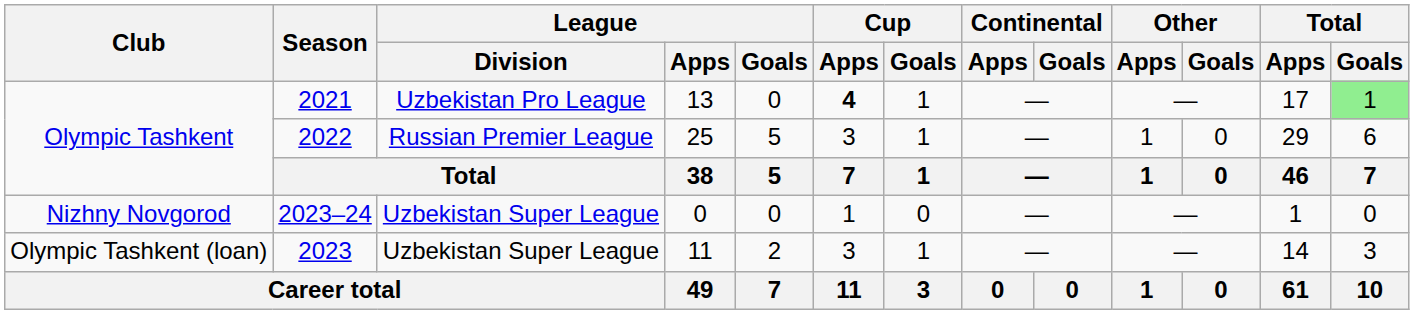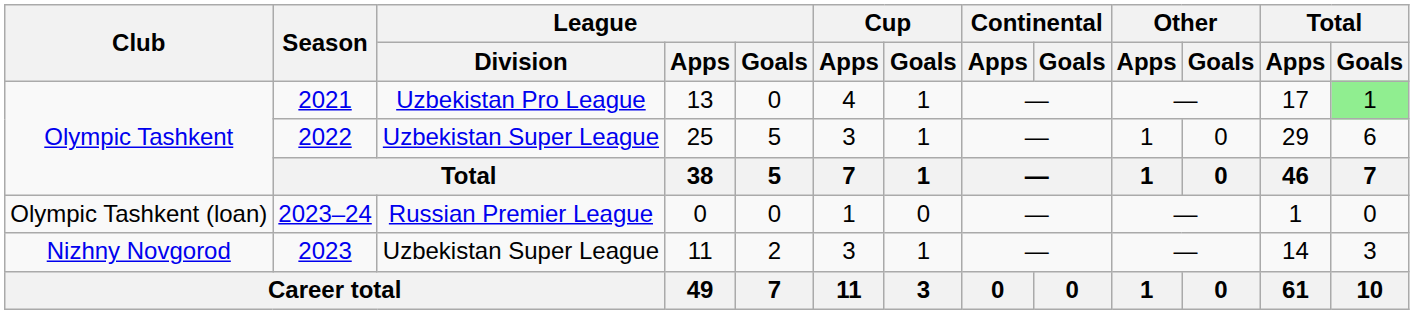2021 | Cup / Apps: bold -> normal
2022 | League / Division: Russian Premier League -> Uzbekistan Super League
2023–24 | Club: Nizhny Novgorod -> Olympic Tashkent (loan)
2023–24 | League / Division: Uzbekistan Super League -> Russian Premier League
2023 | Club: Olympic Tashkent (loan) -> Nizhny Novgorod
